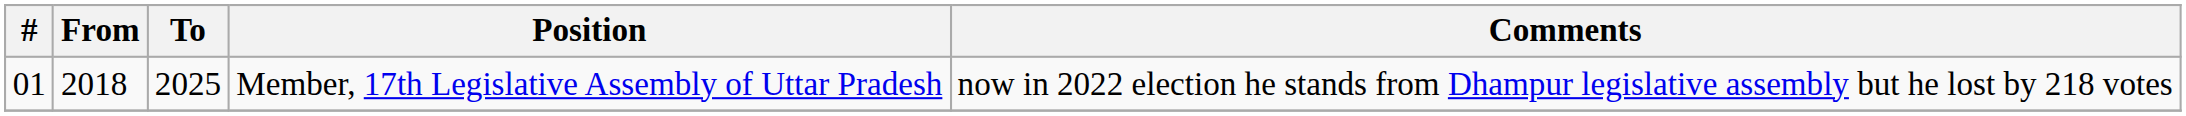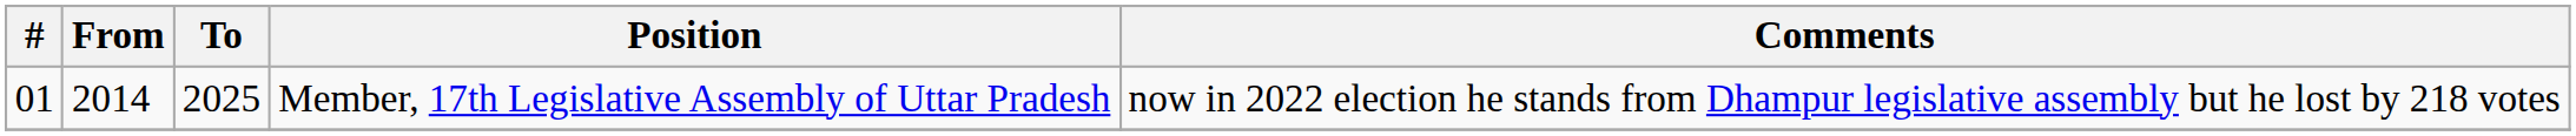Member, 17th Legislative Assembly of Uttar Pradesh | From: 2018 -> 2014
